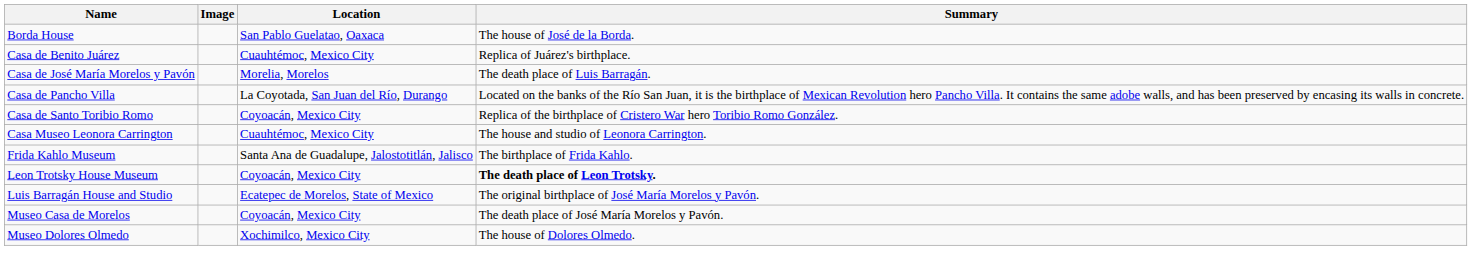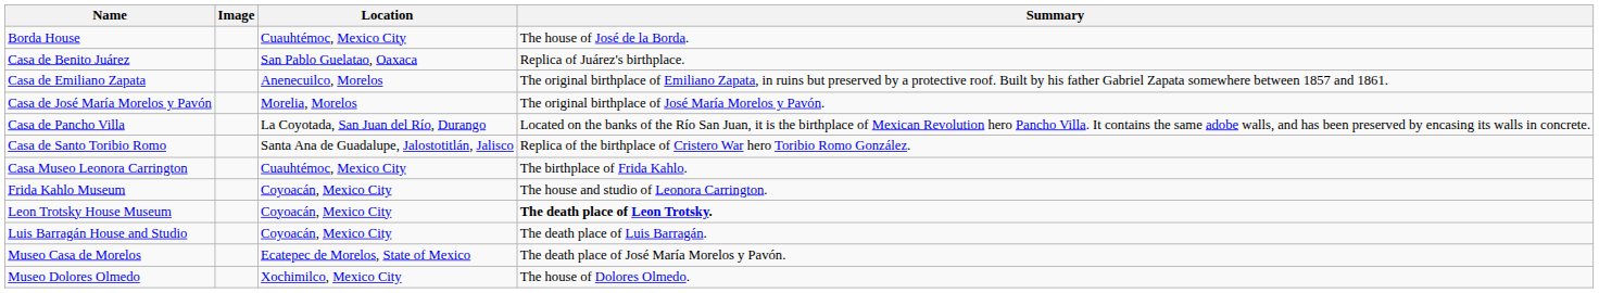Borda House | Location: San Pablo Guelatao, Oaxaca -> Cuauhtémoc, Mexico City
Casa de Benito Juárez | Location: Cuauhtémoc, Mexico City -> San Pablo Guelatao, Oaxaca
+ row: Casa de Emiliano Zapata | Anenecuilco, Morelos | The original birthplace of Emiliano Zapata, in ruins but preserved by a protective roof. Built by his father Gabriel Zapata somewhere between 1857 and 1861.
Casa de José María Morelos y Pavón | Summary: The death place of Luis Barragán. -> The original birthplace of José María Morelos y Pavón.
Casa de Santo Toribio Romo | Location: Coyoacán, Mexico City -> Santa Ana de Guadalupe, Jalostotitlán, Jalisco
Casa Museo Leonora Carrington | Summary: The house and studio of Leonora Carrington. -> The birthplace of Frida Kahlo.
Frida Kahlo Museum | Location: Santa Ana de Guadalupe, Jalostotitlán, Jalisco -> Coyoacán, Mexico City
Frida Kahlo Museum | Summary: The birthplace of Frida Kahlo. -> The house and studio of Leonora Carrington.
Luis Barragán House and Studio | Location: Ecatepec de Morelos, State of Mexico -> Coyoacán, Mexico City
Luis Barragán House and Studio | Summary: The original birthplace of José María Morelos y Pavón. -> The death place of Luis Barragán.
Museo Casa de Morelos | Location: Coyoacán, Mexico City -> Ecatepec de Morelos, State of Mexico
